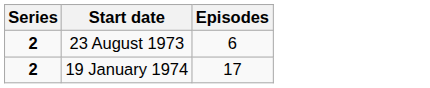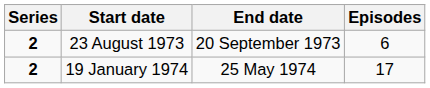+ column: End date | 20 September 1973 | 25 May 1974
